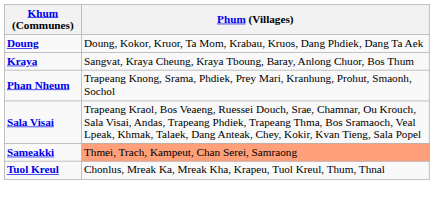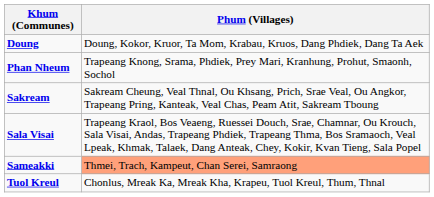- row: Kraya | Sangvat, Kraya Cheung, Kraya Tboung, Baray, Anlong Chuor, Bos Thum
+ row: Sakream | Sakream Cheung, Veal Thnal, Ou Khsang, Prich, Srae Veal, Ou Angkor, Trapeang Pring, Kanteak, Veal Chas, Peam Atit, Sakream Tboung
